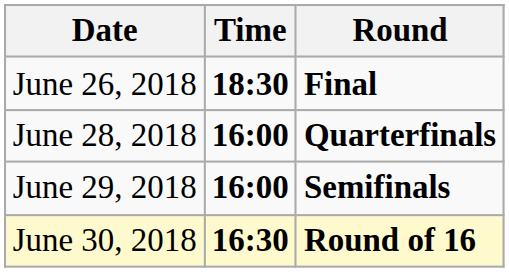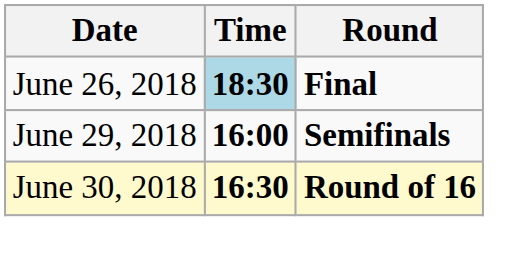June 26, 2018 | Time: no background -> lightblue background
- row: June 28, 2018 | 16:00 | Quarterfinals
